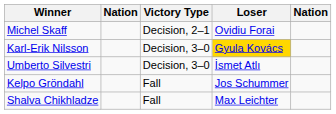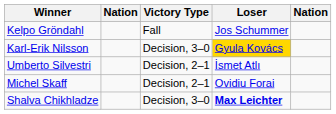rows swapped: Michel Skaff <-> Kelpo Gröndahl
Umberto Silvestri | Victory Type: Decision, 3–0 -> Decision, 2–1
Shalva Chikhladze | Victory Type: Fall -> Decision, 3–0
Shalva Chikhladze | Loser: normal -> bold
